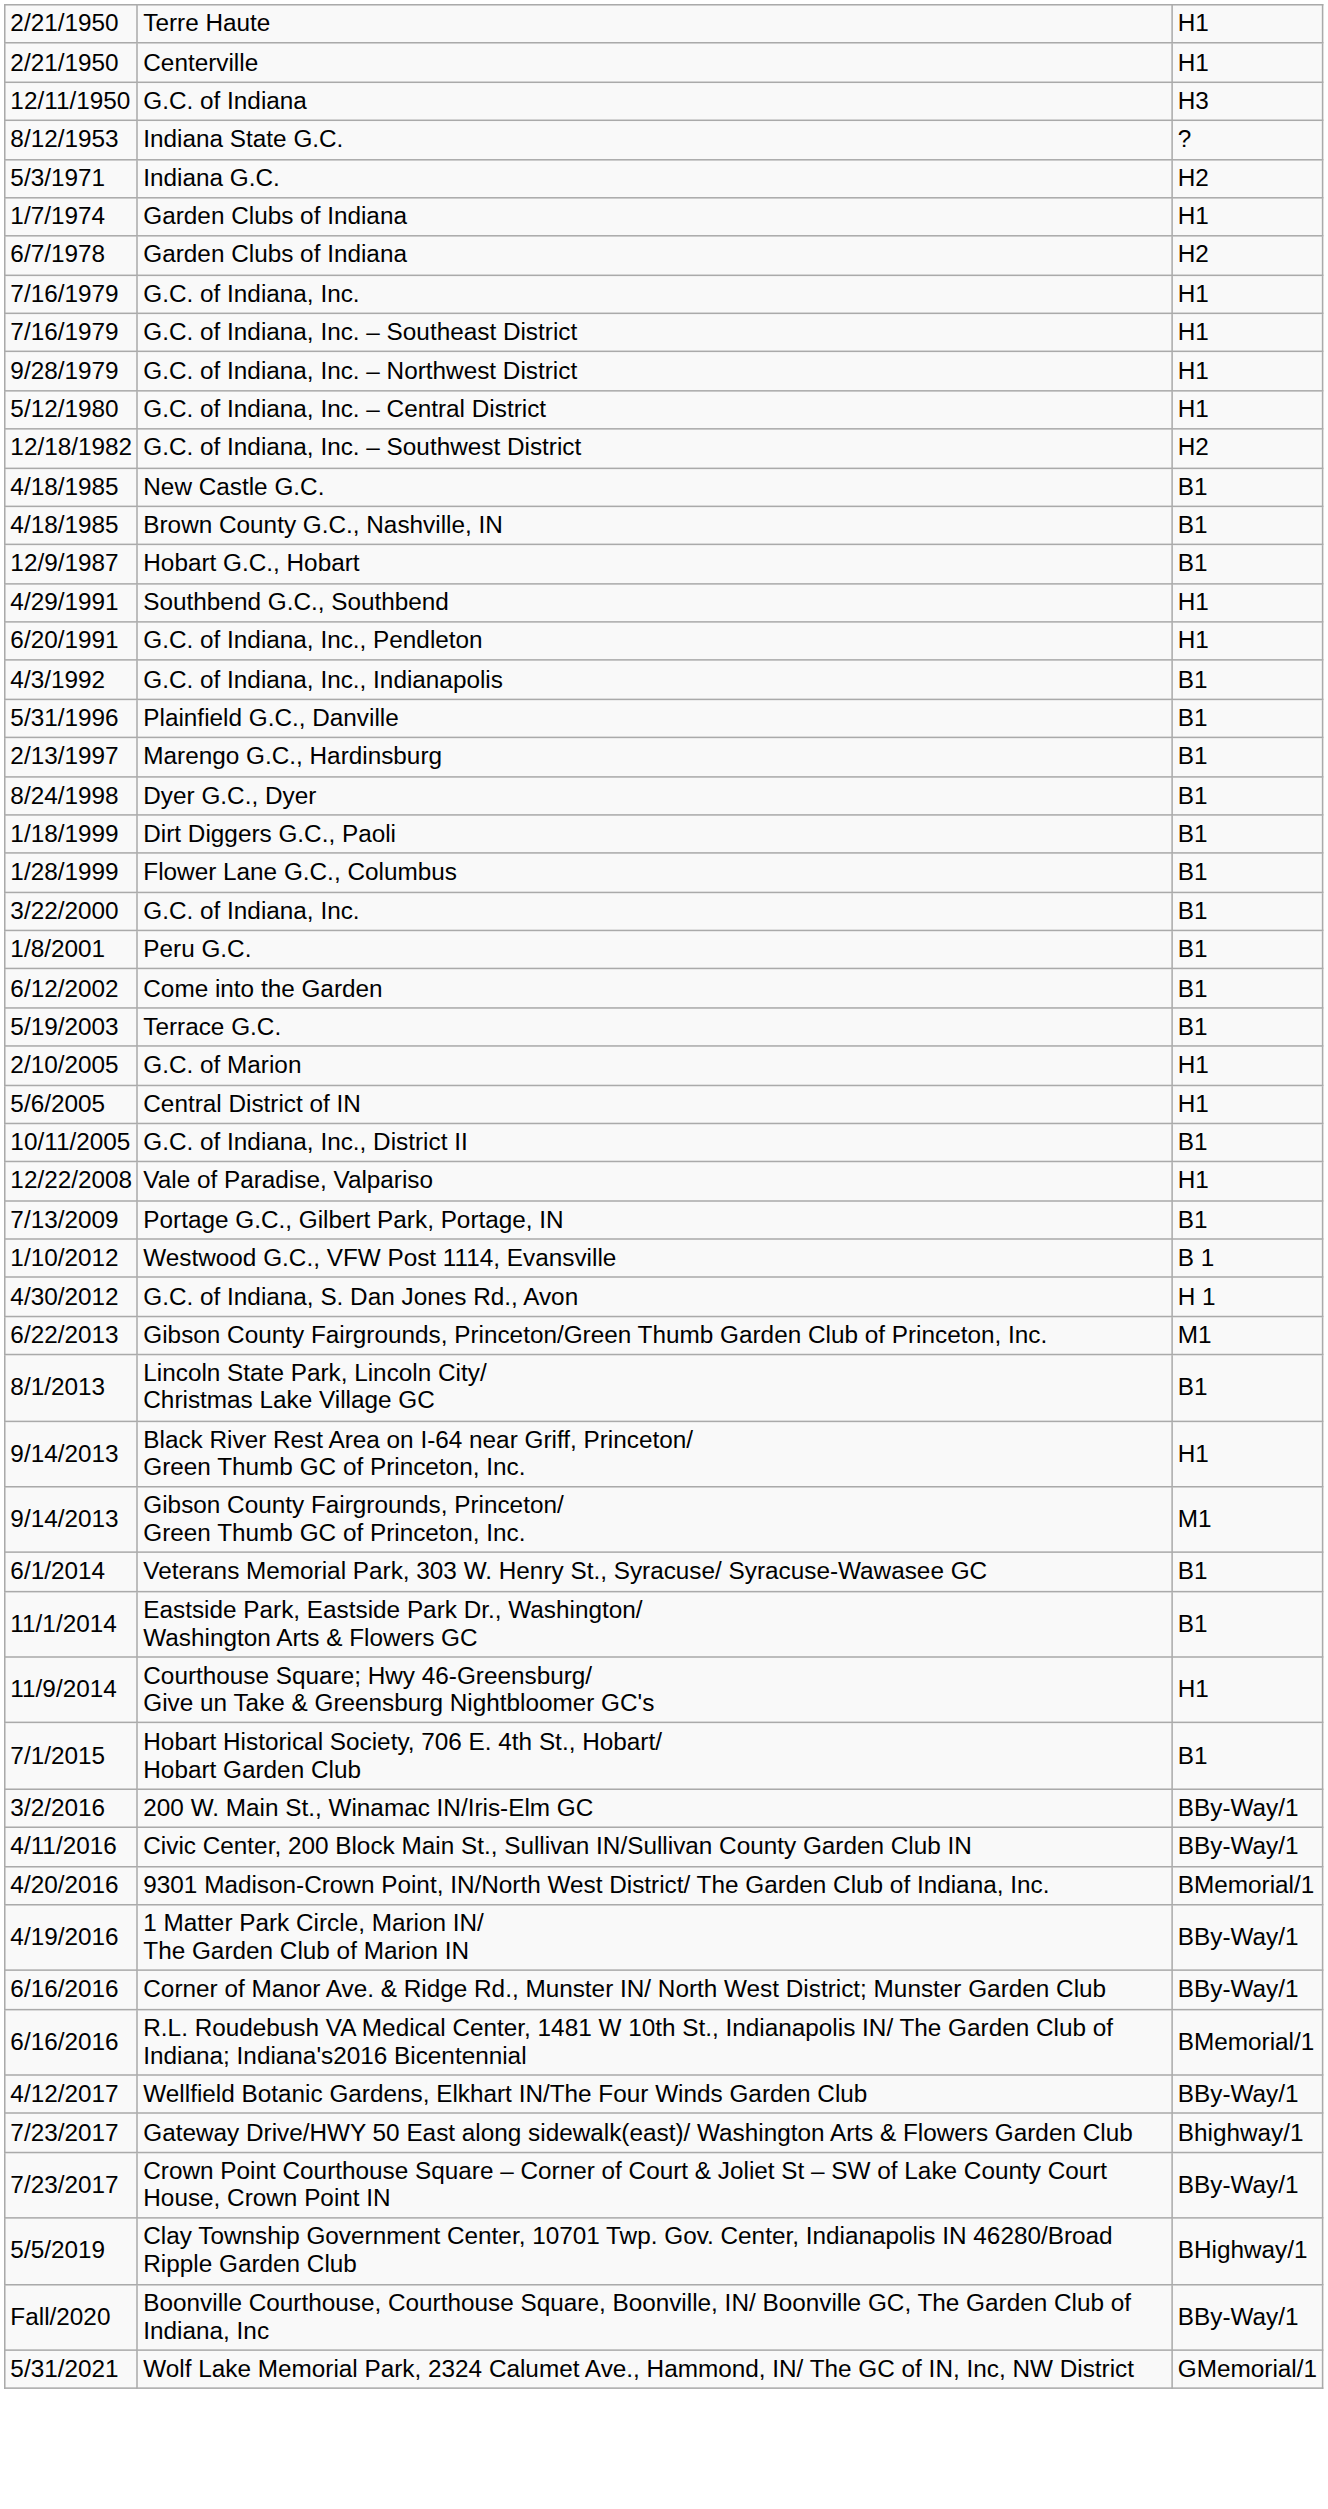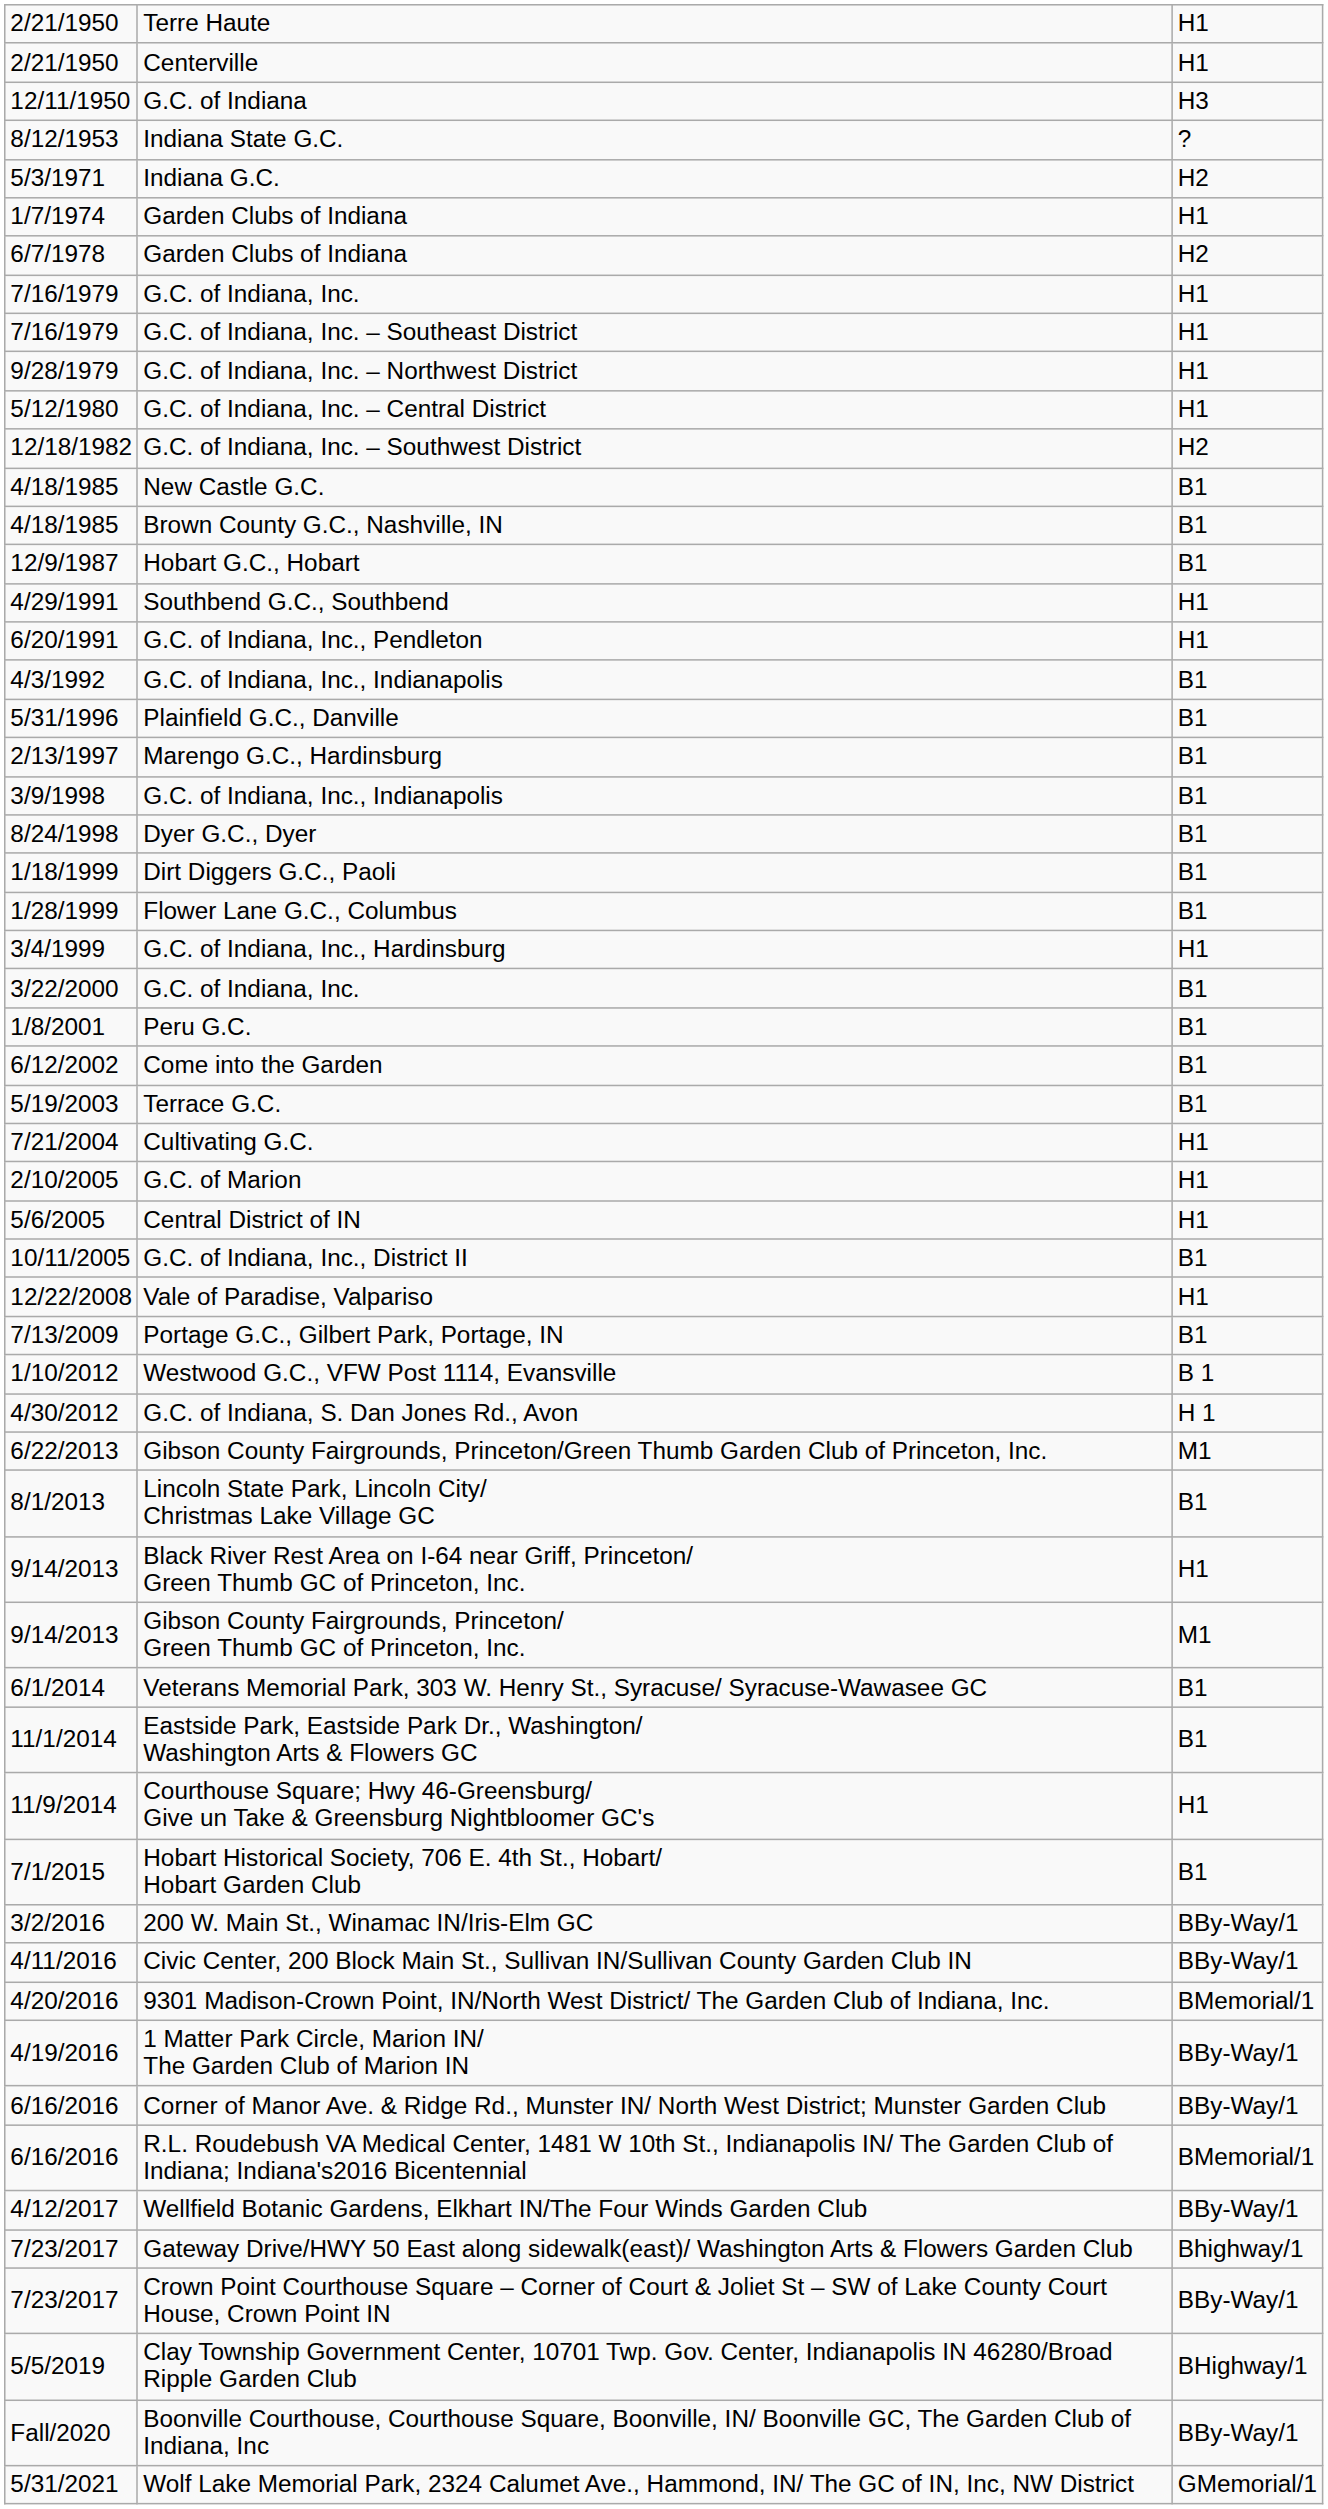+ row: 3/9/1998 | G.C. of Indiana, Inc., Indianapolis | B1
+ row: 3/4/1999 | G.C. of Indiana, Inc., Hardinsburg | H1
+ row: 7/21/2004 | Cultivating G.C. | H1
